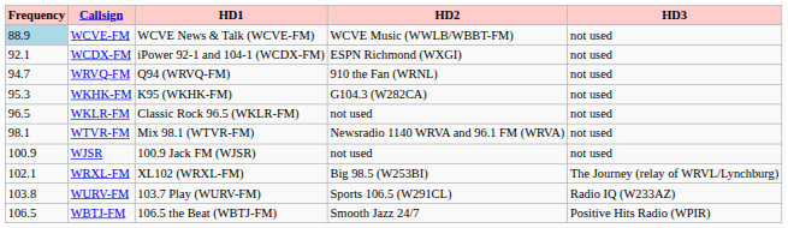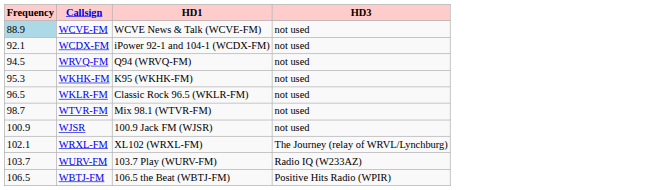- column: HD2 | WCVE Music (WWLB/WBBT-FM) | ESPN Richmond (WXGI) | 910 the Fan (WRNL) | G104.3 (W282CA) | not used | Newsradio 1140 WRVA and 96.1 FM (WRVA) | not used | Big 98.5 (W253BI) | Sports 106.5 (W291CL) | Smooth Jazz 24/7
WRVQ-FM | Frequency: 94.7 -> 94.5
WTVR-FM | Frequency: 98.1 -> 98.7
WURV-FM | Frequency: 103.8 -> 103.7
